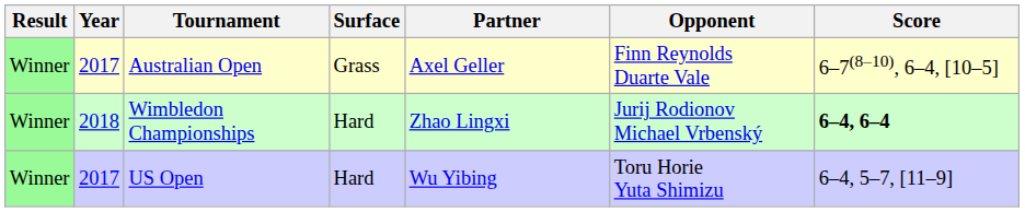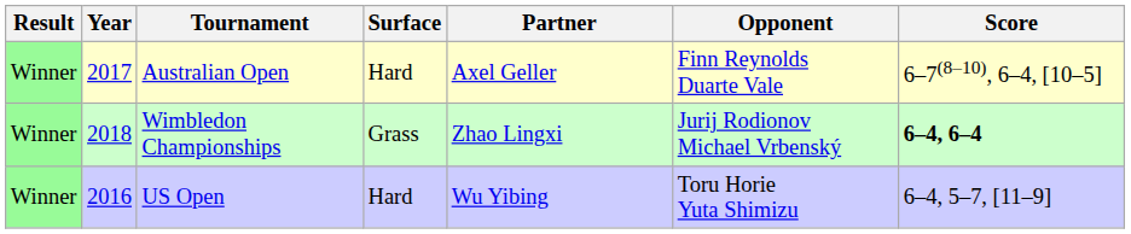Australian Open | Surface: Grass -> Hard
Wimbledon Championships | Surface: Hard -> Grass
US Open | Year: 2017 -> 2016
